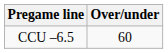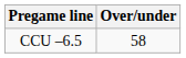CCU –6.5 | Over/under: 60 -> 58
